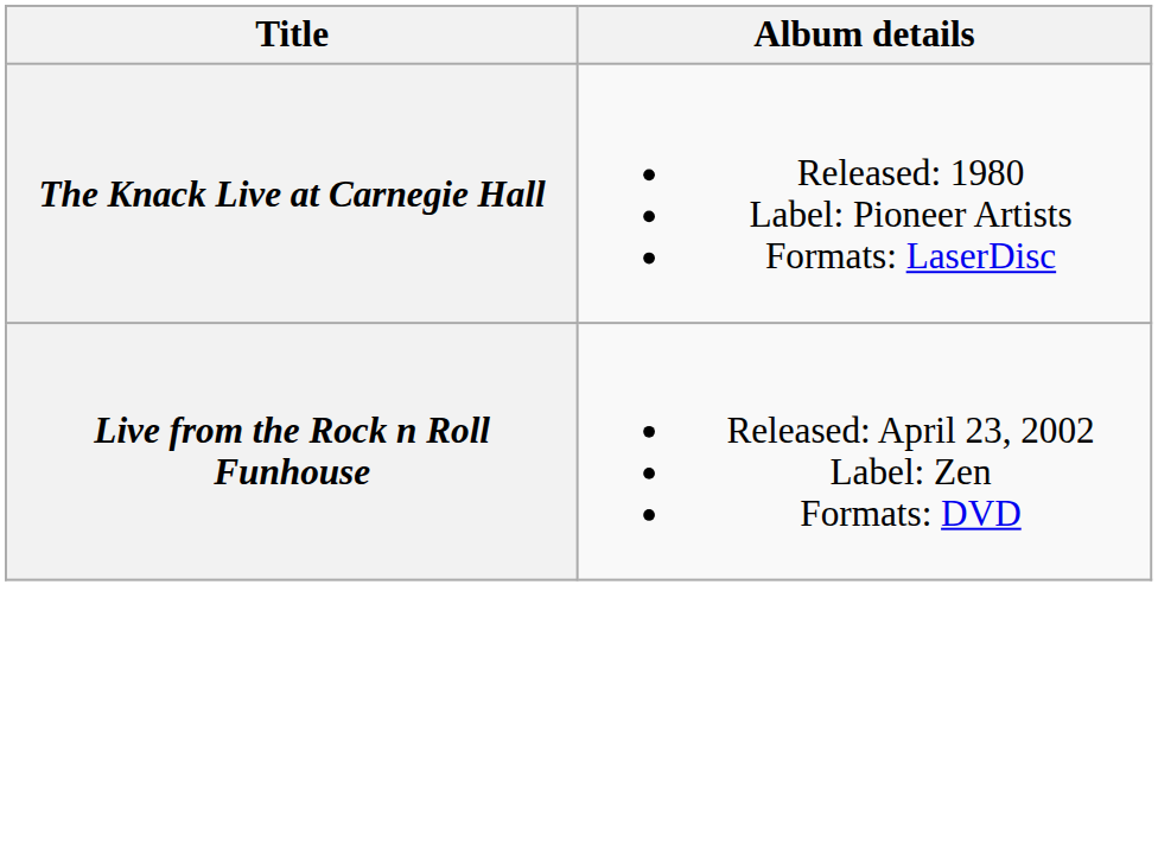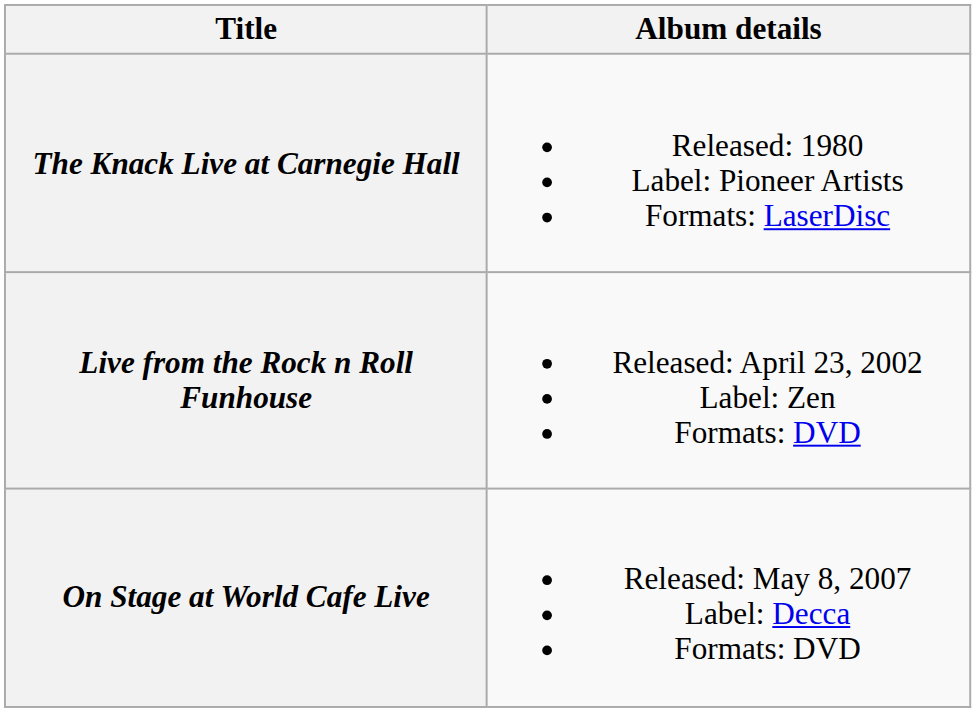+ row: On Stage at World Cafe Live | Released: May 8, 2007 Label: Decca Formats: DVD
